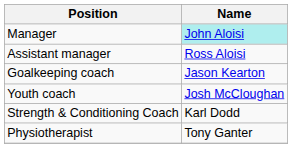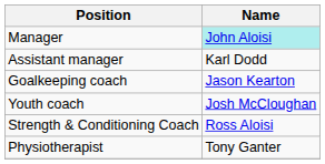Assistant manager | Name: Ross Aloisi -> Karl Dodd
Strength & Conditioning Coach | Name: Karl Dodd -> Ross Aloisi
